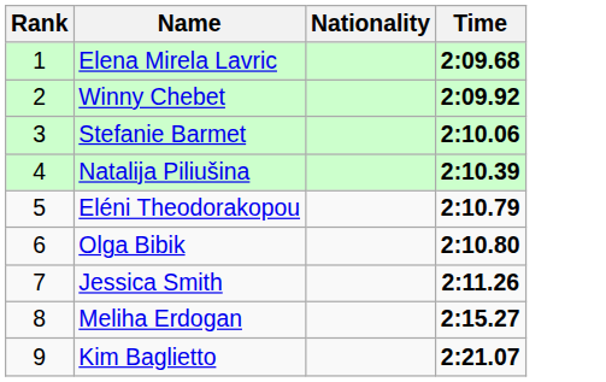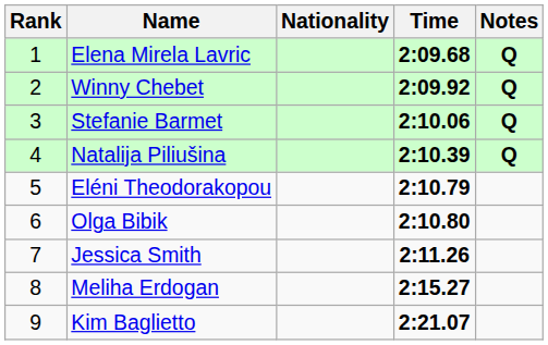+ column: Notes | Q | Q | Q | Q
